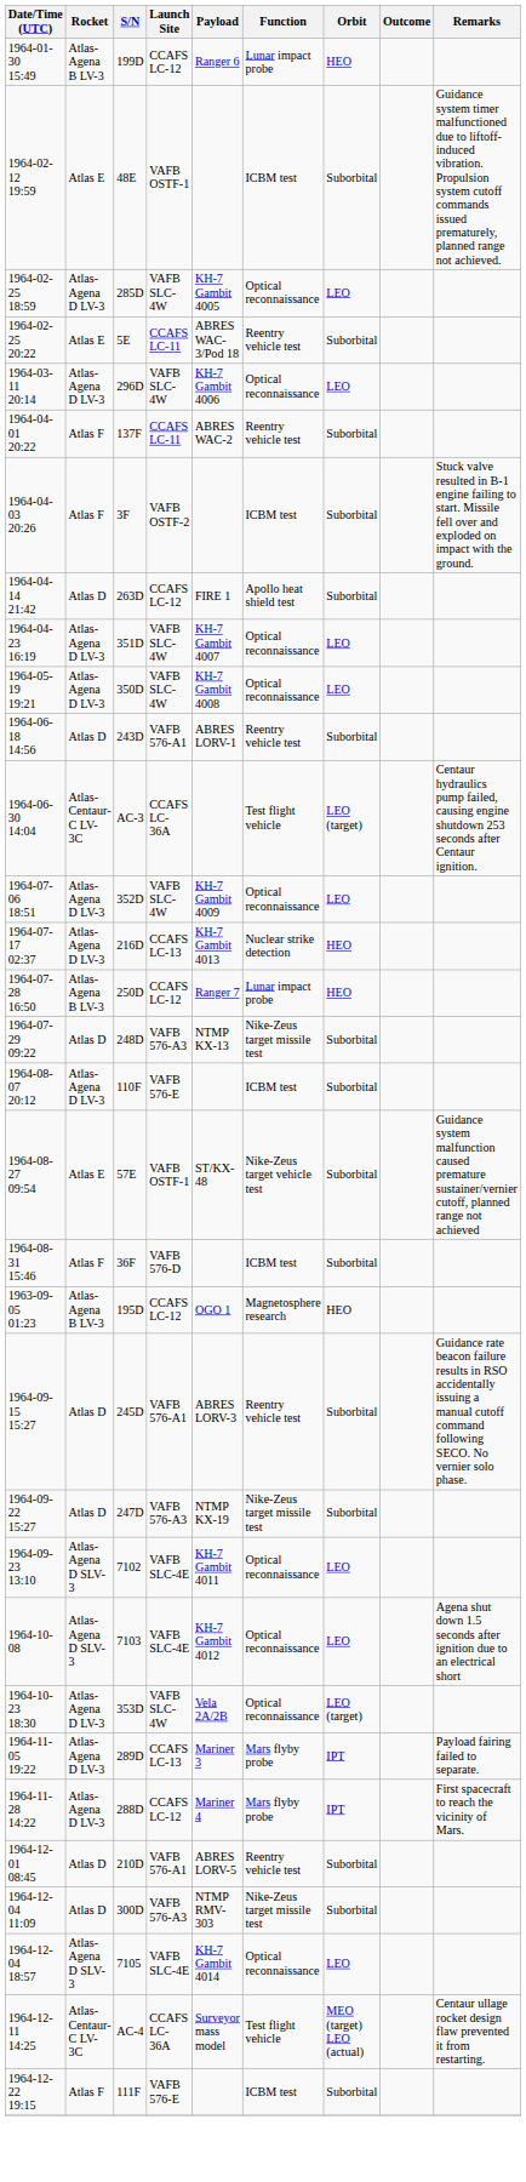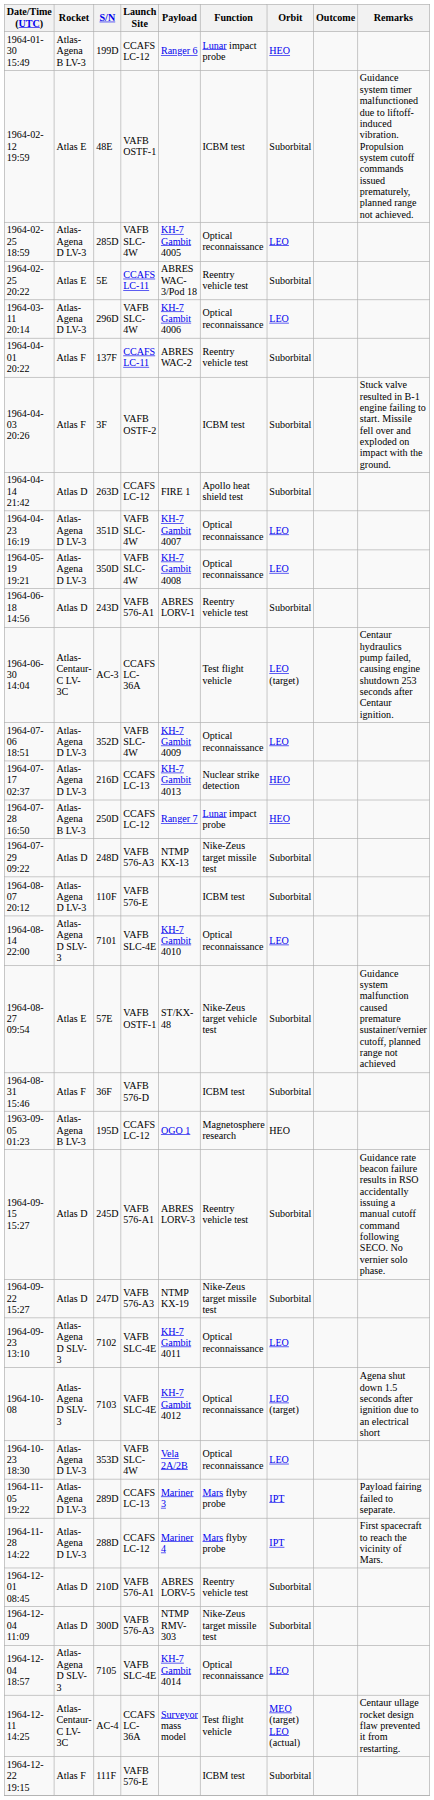+ row: 1964-08-14 22:00 | Atlas-Agena D SLV-3 | 7101 | VAFB SLC-4E | KH-7 Gambit 4010 | Optical reconnaissance | LEO
1964-10-08 | Orbit: LEO -> LEO (target)
1964-10-23 18:30 | Orbit: LEO (target) -> LEO
